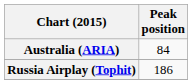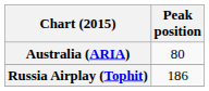Australia (ARIA) | Peak position: 84 -> 80
